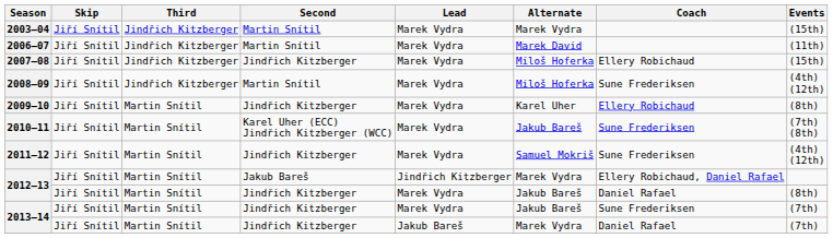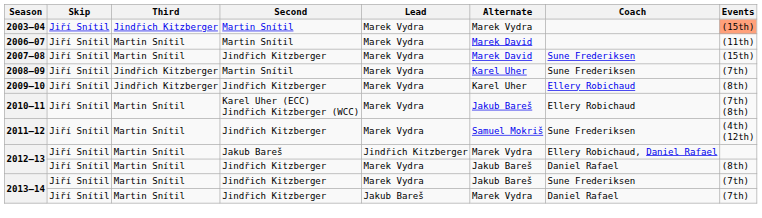2003–04 | Events: no background -> lightsalmon background
2006–07 | Third: Jindřich Kitzberger -> Martin Snítil
2007–08 | Third: Jindřich Kitzberger -> Martin Snítil
2007–08 | Alternate: Miloš Hoferka -> Marek David
2007–08 | Coach: Ellery Robichaud -> Sune Frederiksen
2008–09 | Alternate: Miloš Hoferka -> Karel Uher
2008–09 | Events: (4th) (12th) -> (7th)
2009–10 | Third: Martin Snítil -> Jindřich Kitzberger
2010–11 | Coach: Sune Frederiksen -> Ellery Robichaud
